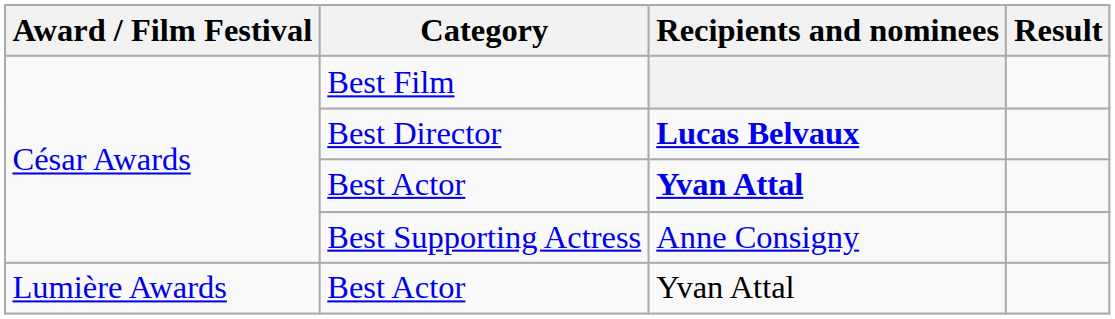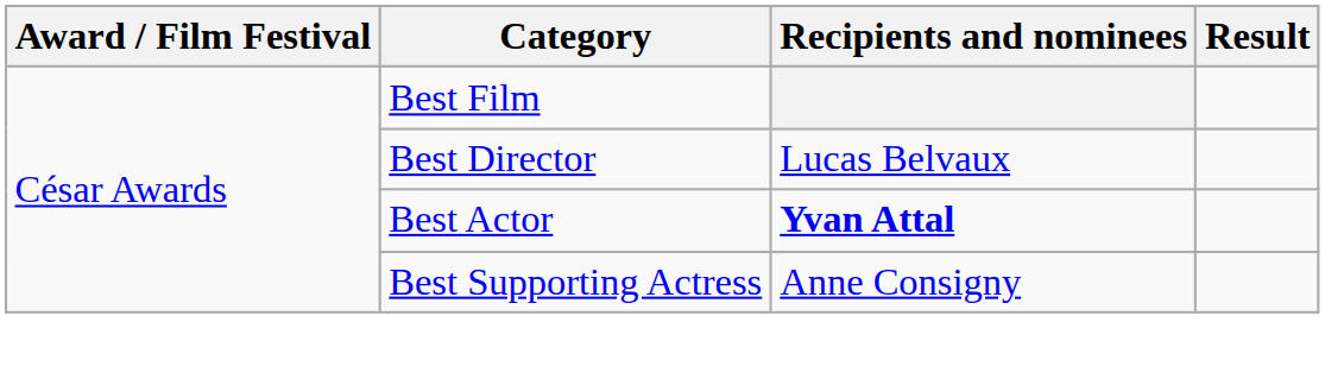Best Director | Recipients and nominees: bold -> normal
- row: Lumière Awards | Best Actor | Yvan Attal
